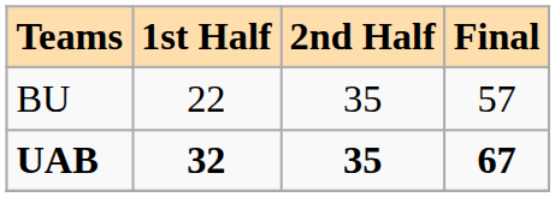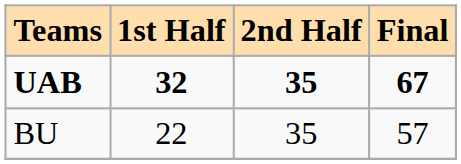rows swapped: BU <-> UAB
